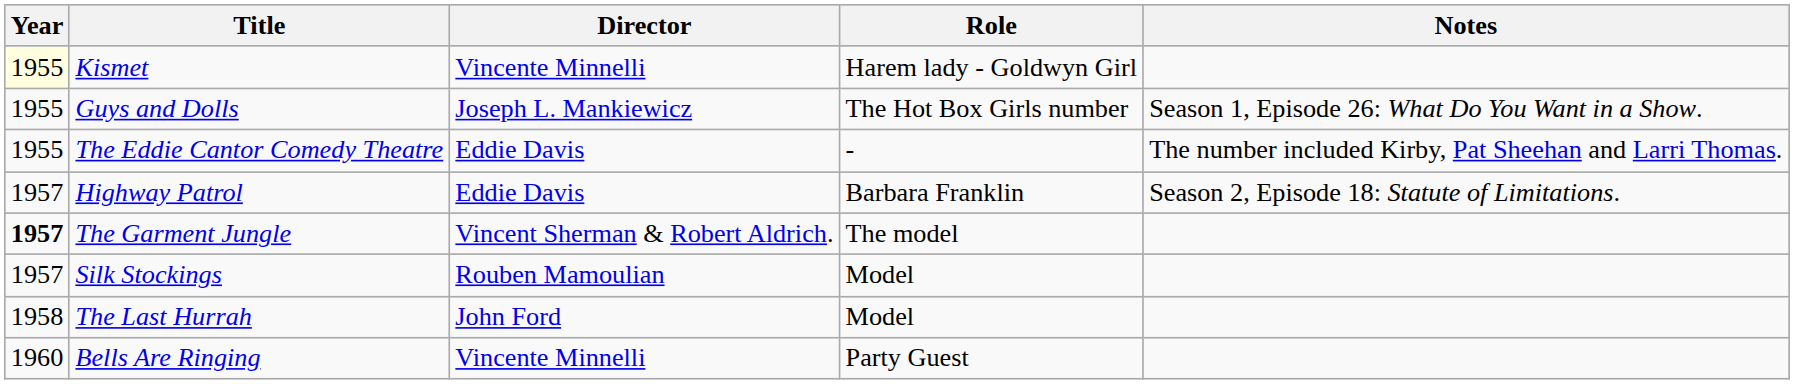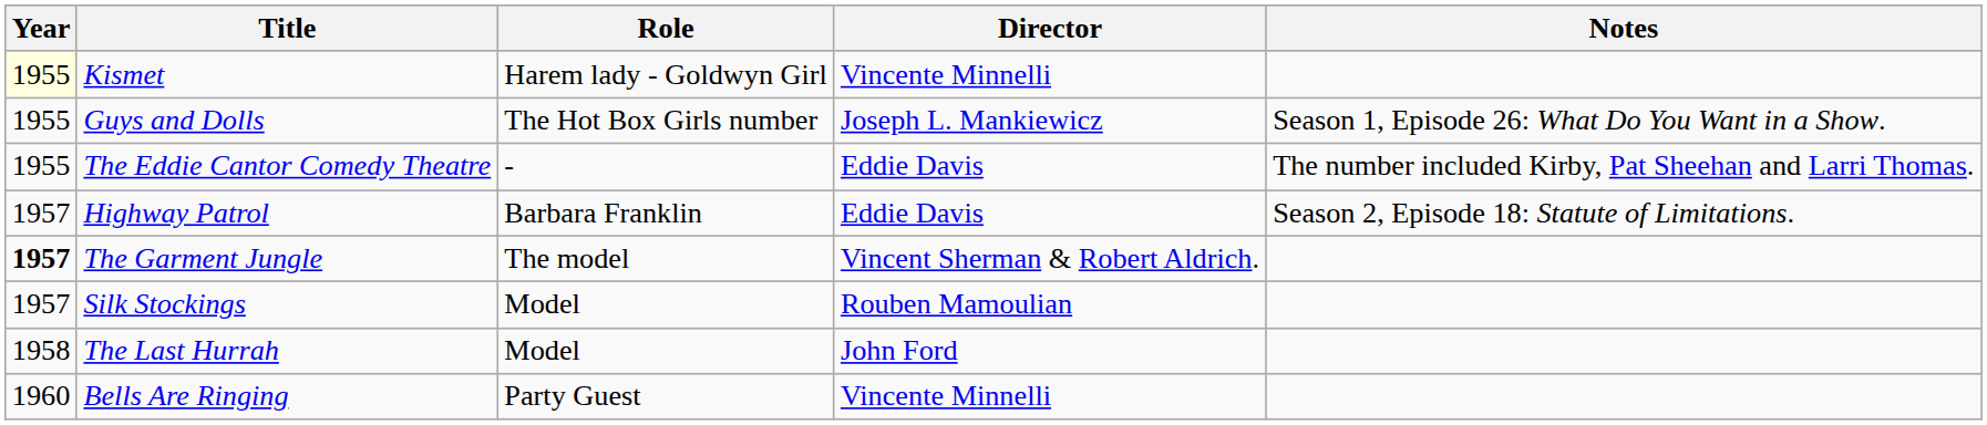columns swapped: Director <-> Role
